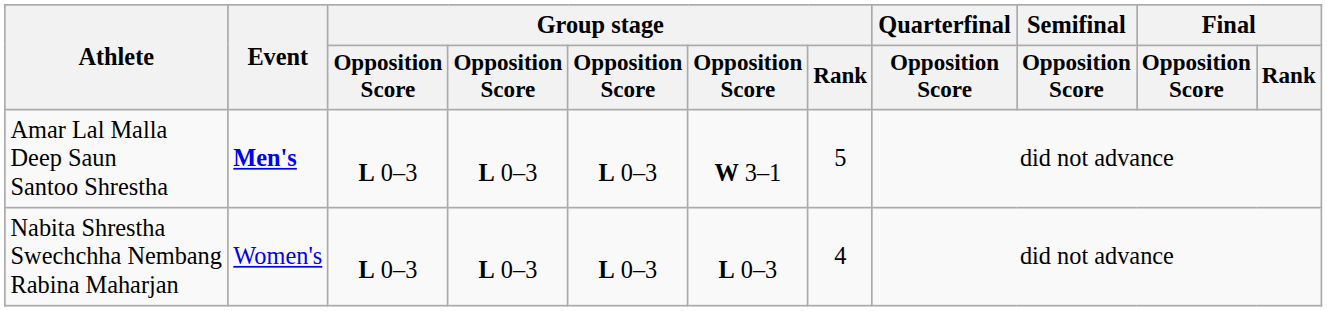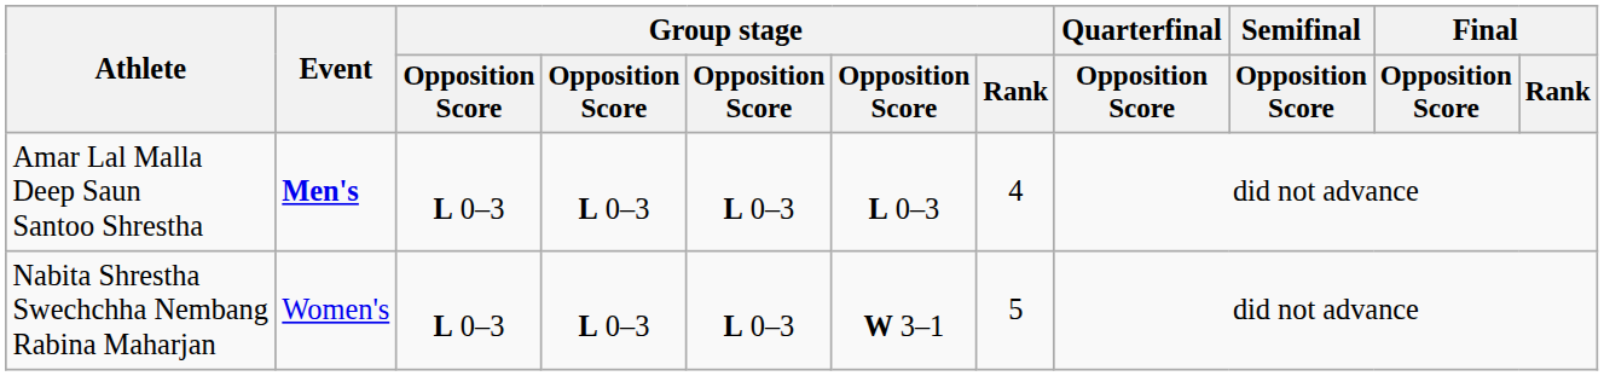Amar Lal Malla Deep Saun Santoo Shrestha | column 6: W 3–1 -> L 0–3
Amar Lal Malla Deep Saun Santoo Shrestha | Group stage / Rank: 5 -> 4
Nabita Shrestha Swechchha Nembang Rabina Maharjan | column 6: L 0–3 -> W 3–1
Nabita Shrestha Swechchha Nembang Rabina Maharjan | Group stage / Rank: 4 -> 5
